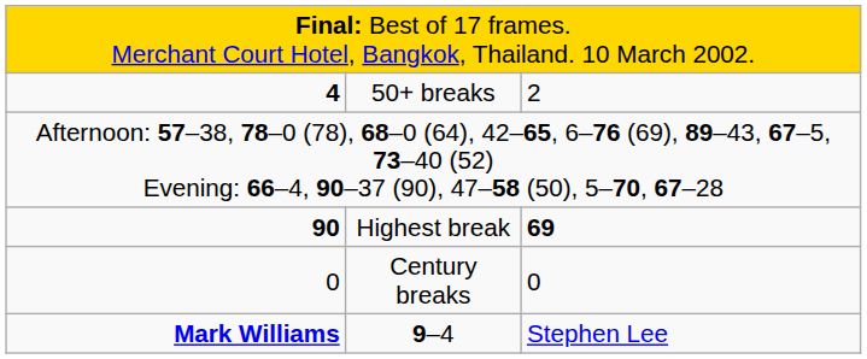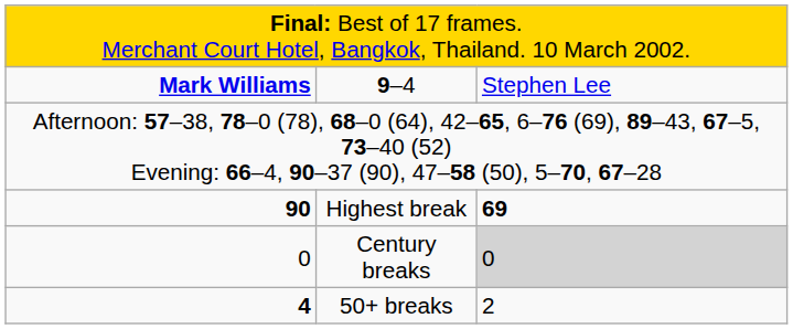rows swapped: 9–4 <-> 50+ breaks
Century breaks | column 3: no background -> lightgrey background
